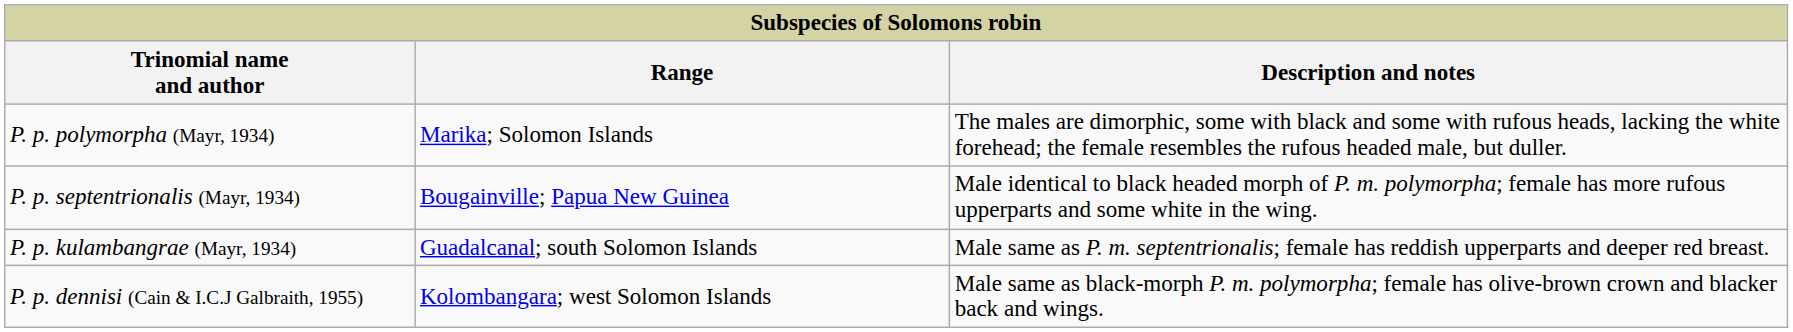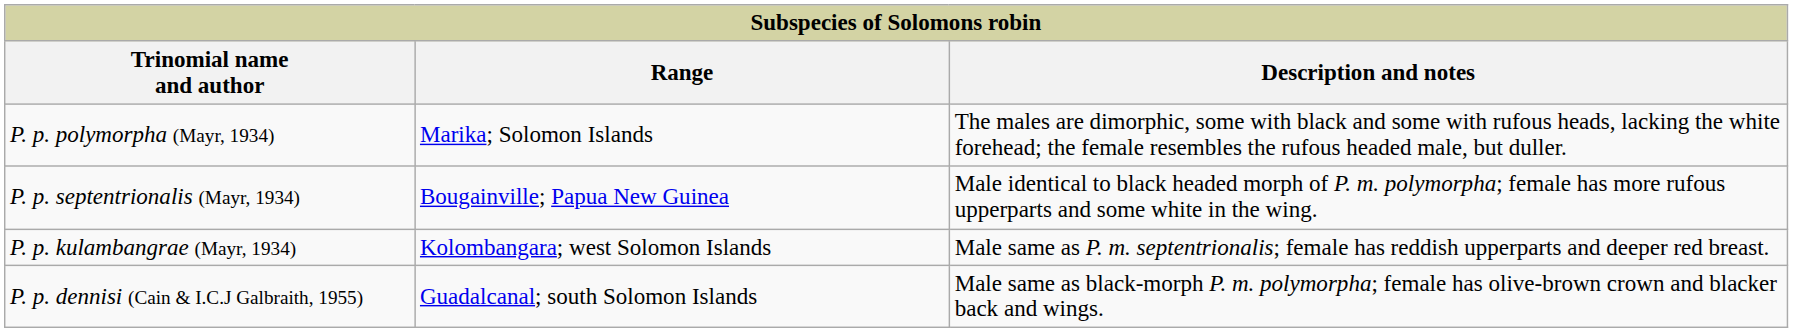P. p. kulambangrae (Mayr, 1934) | Range: Guadalcanal; south Solomon Islands -> Kolombangara; west Solomon Islands
P. p. dennisi (Cain & I.C.J Galbraith, 1955) | Range: Kolombangara; west Solomon Islands -> Guadalcanal; south Solomon Islands
